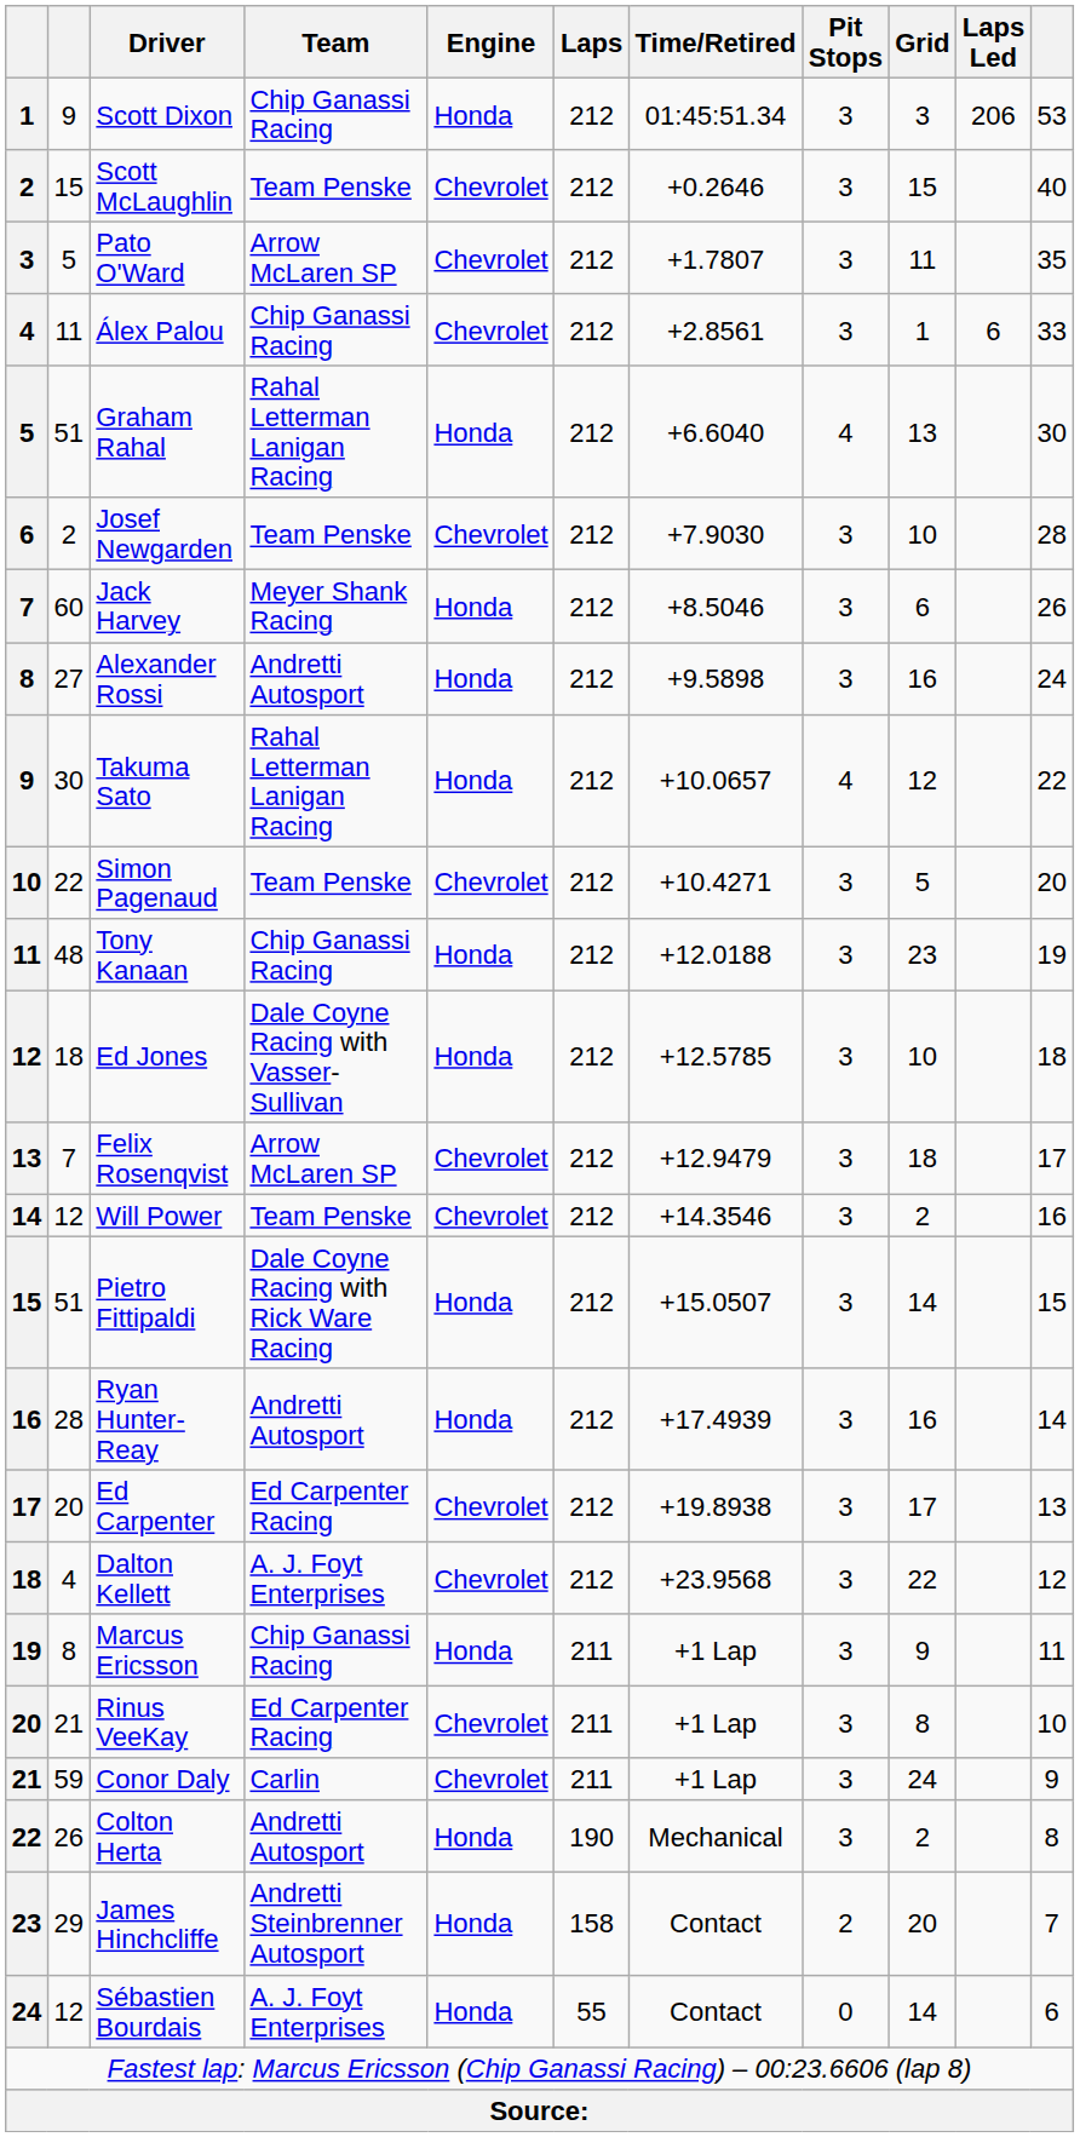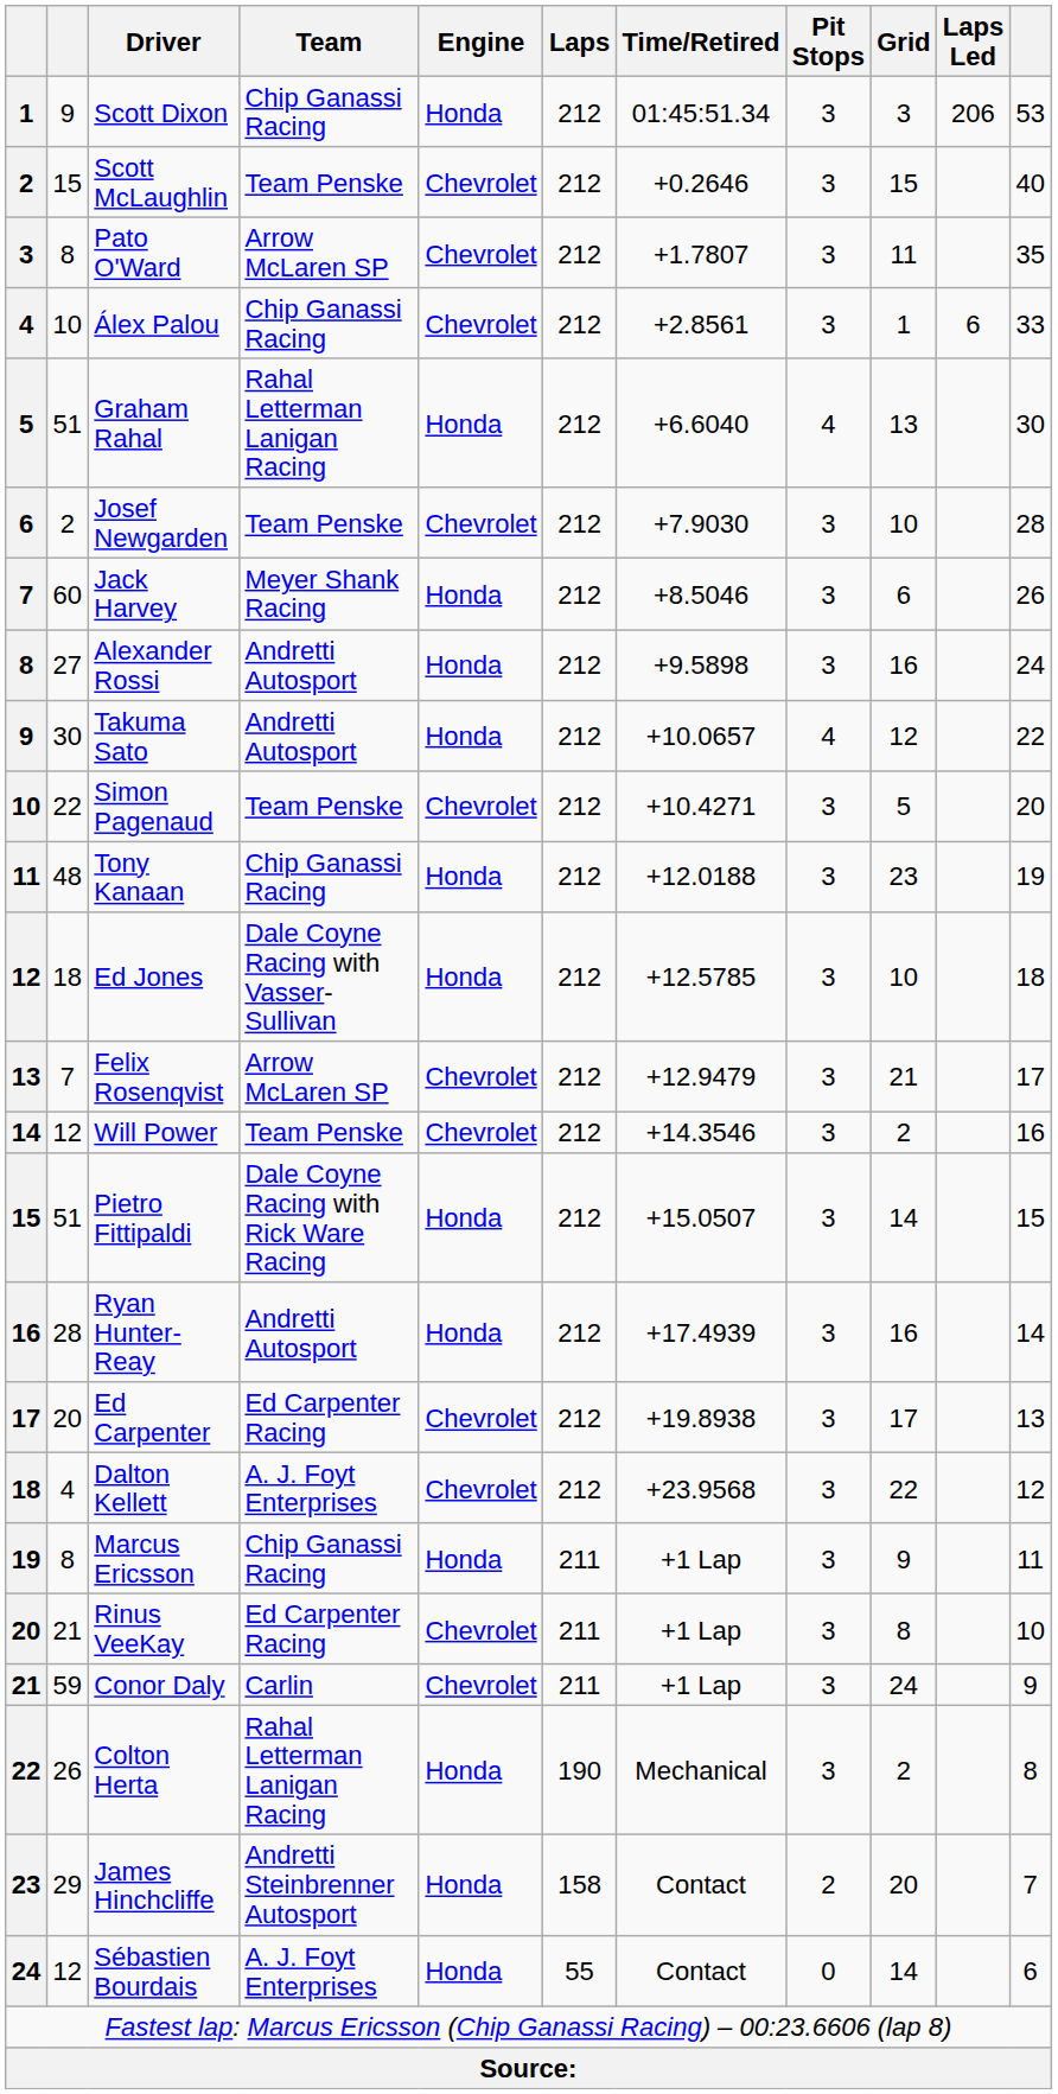Pato O'Ward | column 2: 5 -> 8
Álex Palou | column 2: 11 -> 10
Takuma Sato | Team: Rahal Letterman Lanigan Racing -> Andretti Autosport
Felix Rosenqvist | Grid: 18 -> 21
Colton Herta | Team: Andretti Autosport -> Rahal Letterman Lanigan Racing
